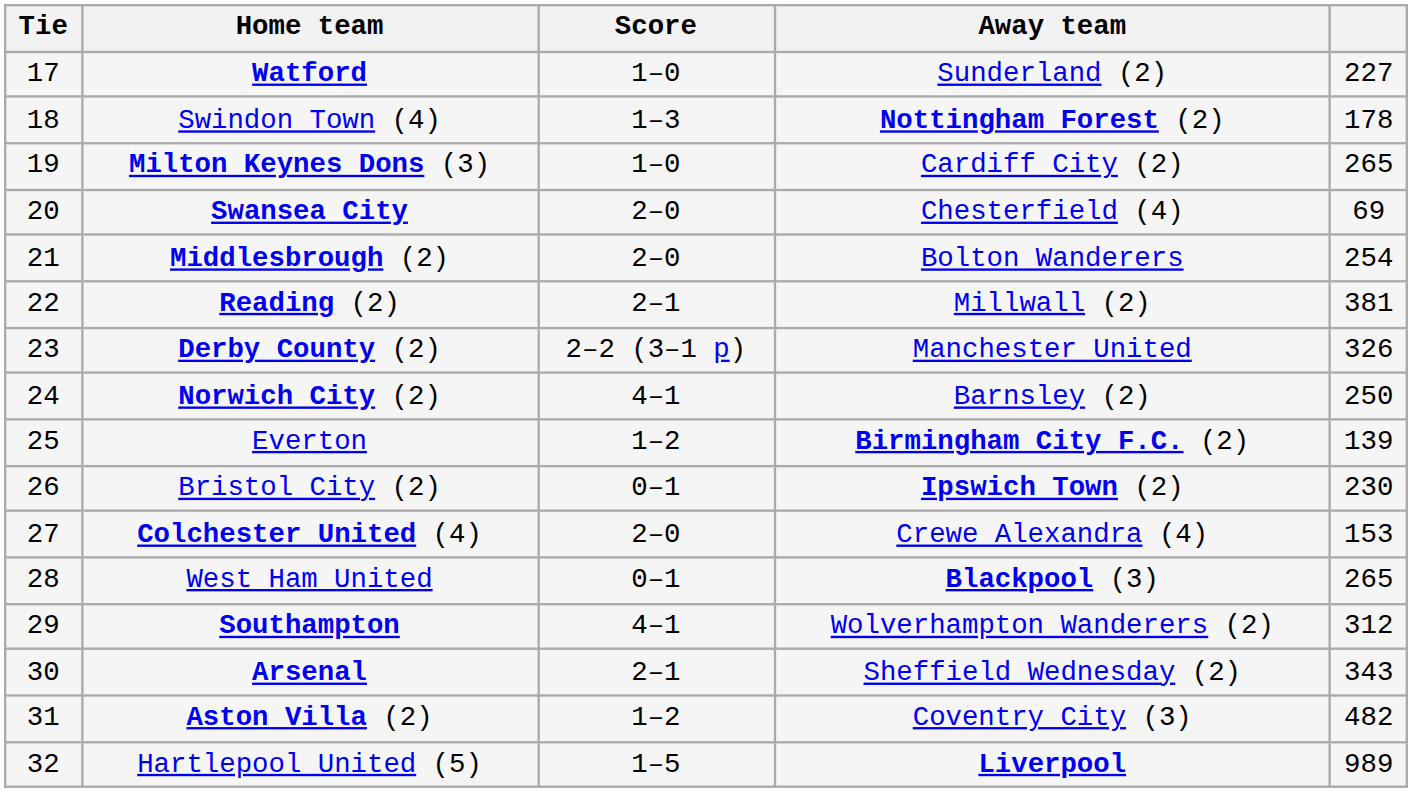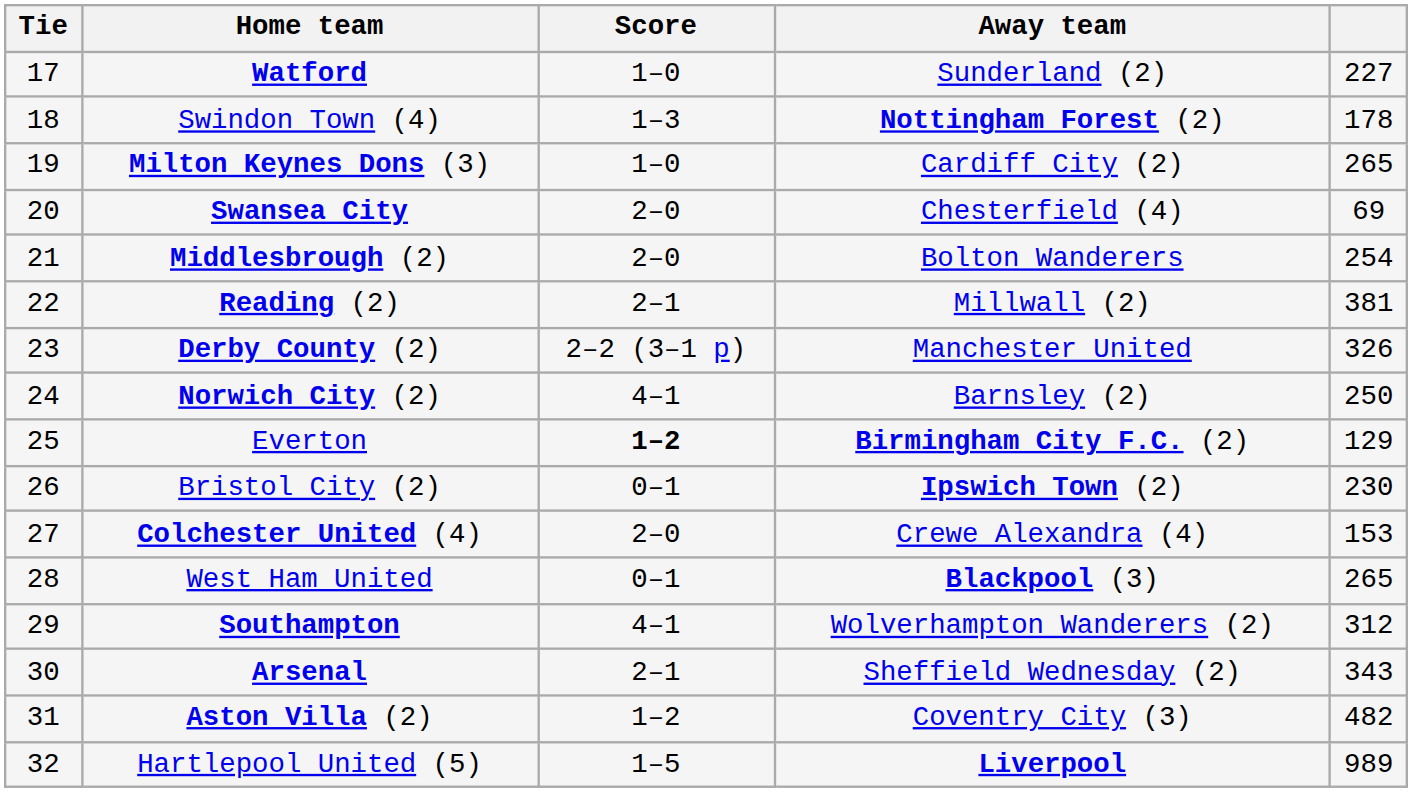Everton | Score: normal -> bold
Everton | column 5: 139 -> 129
